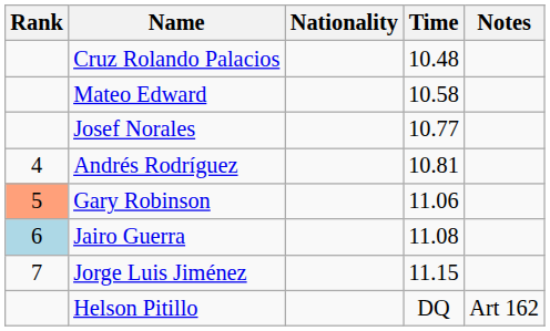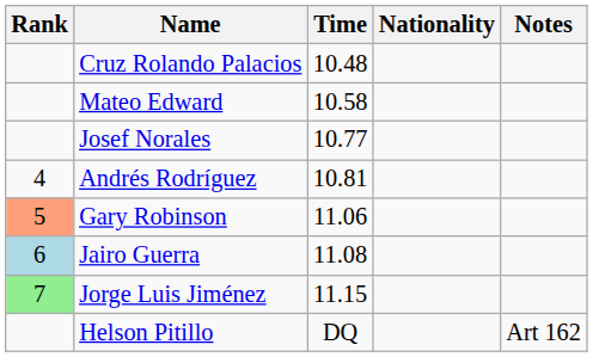columns swapped: Nationality <-> Time
Jorge Luis Jiménez | Rank: no background -> lightgreen background
